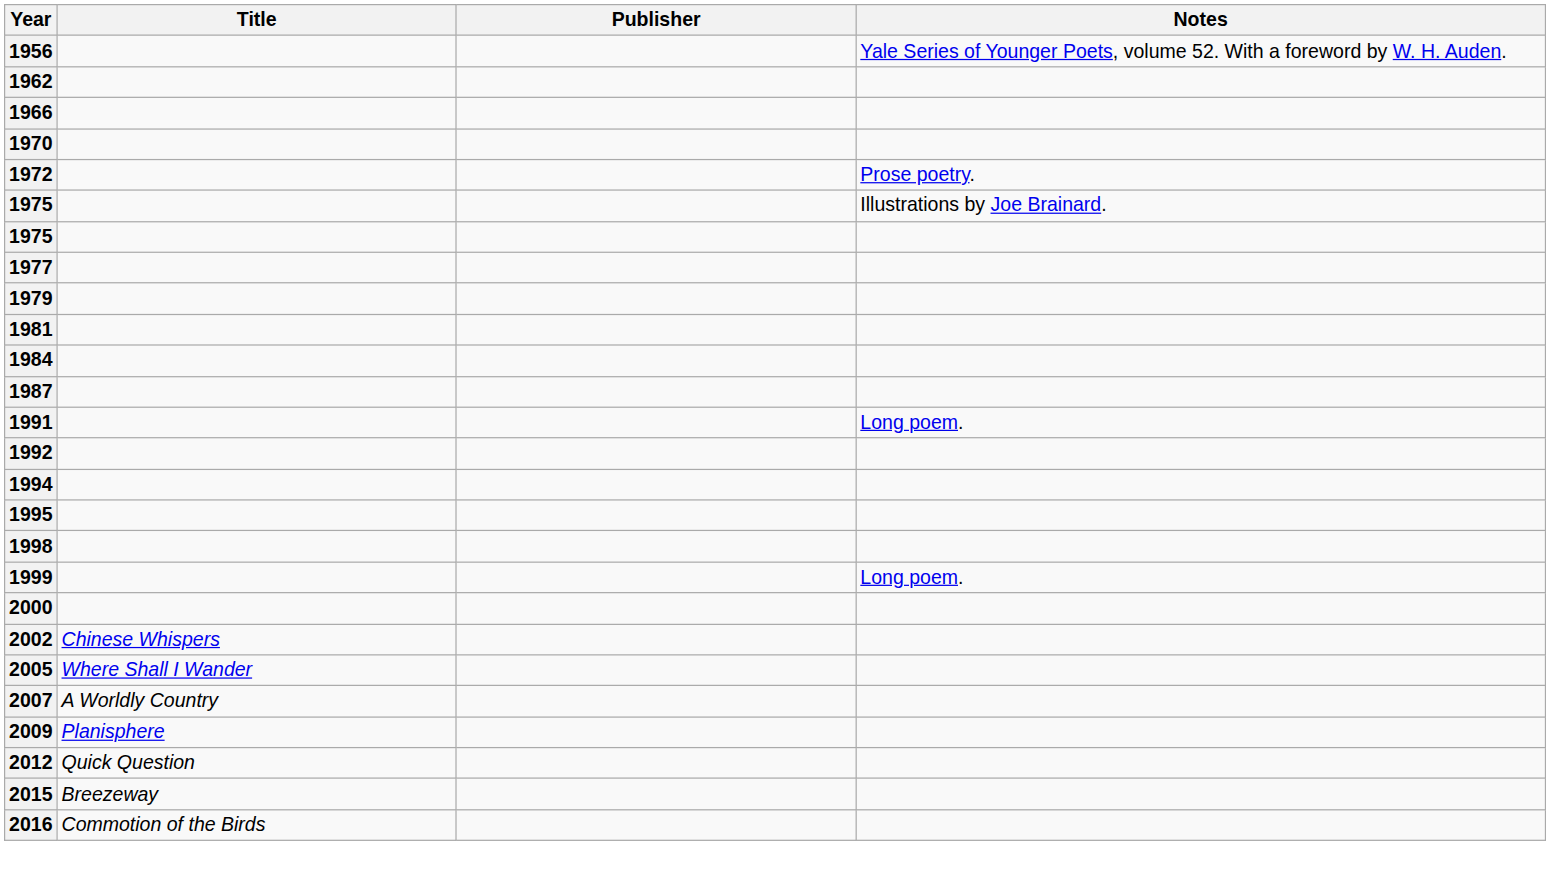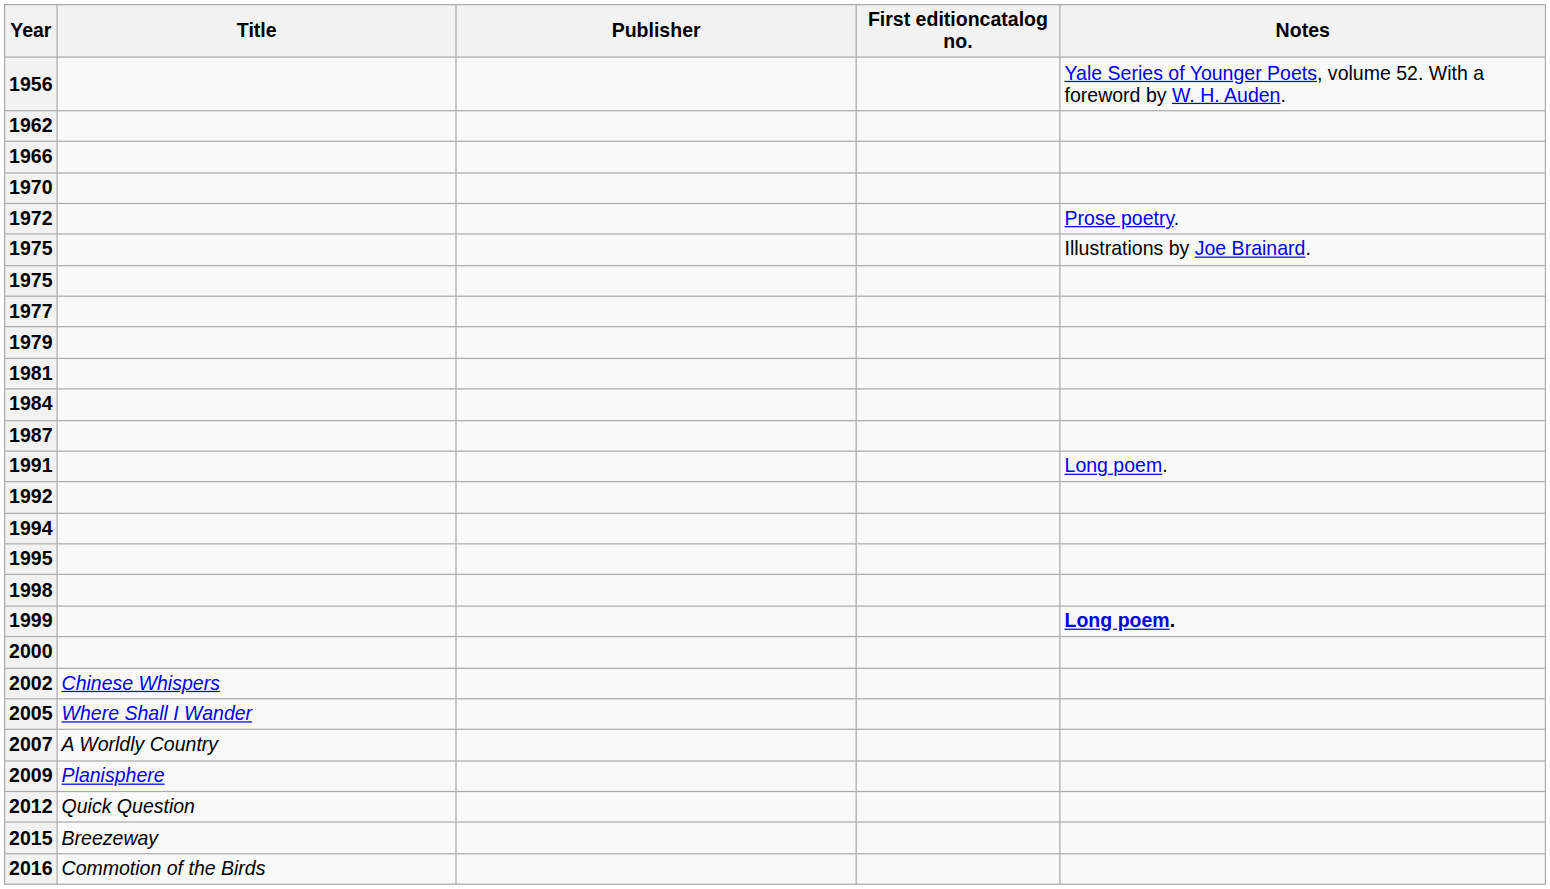+ column: First editioncatalog no.
1999 | Notes: normal -> bold
